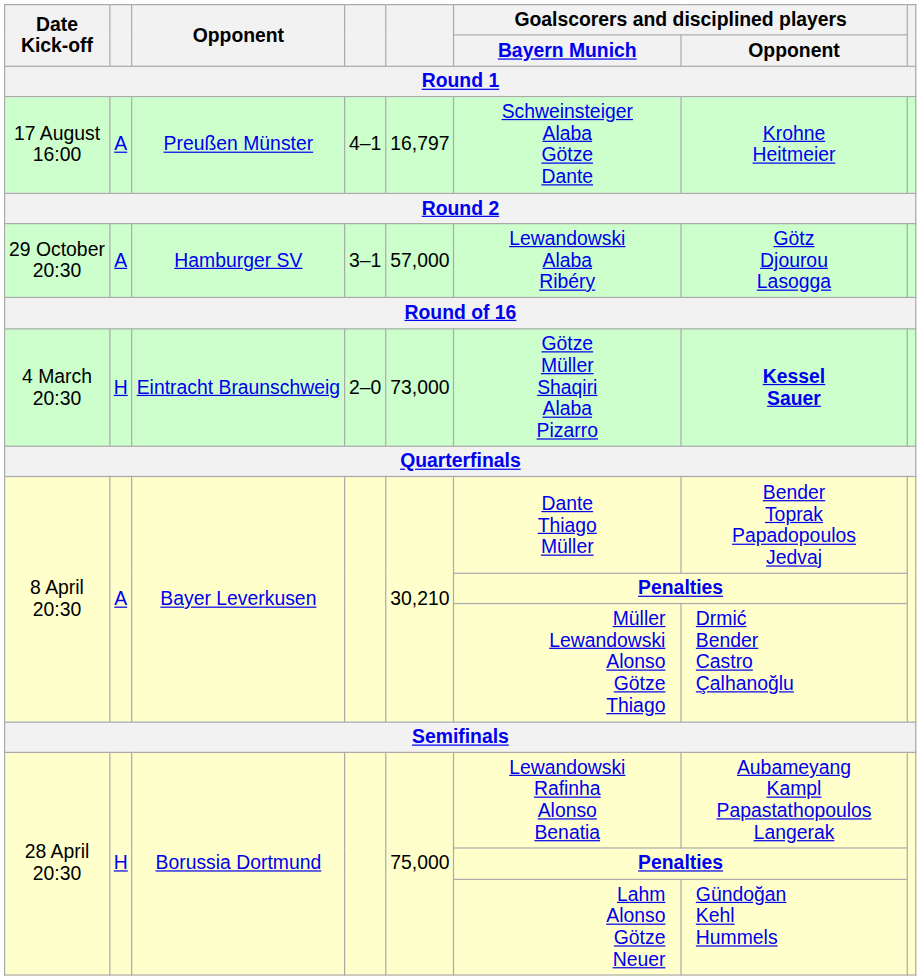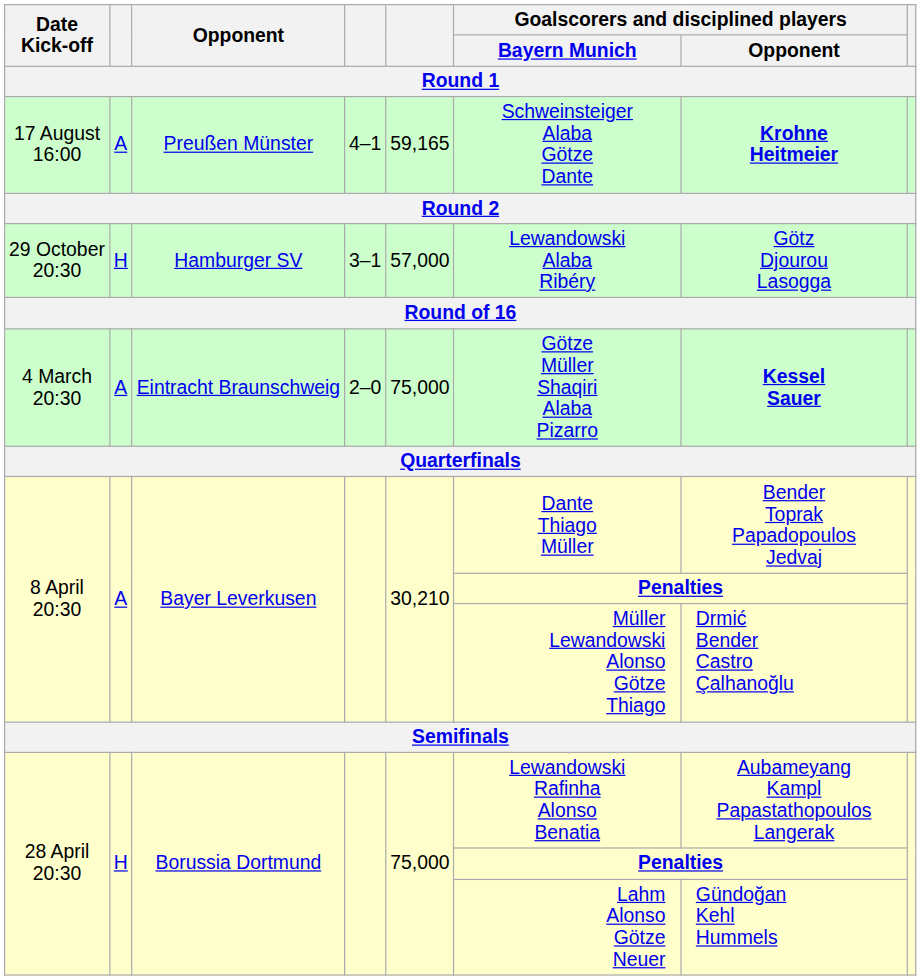17 August 16:00 | column 5: 16,797 -> 59,165
17 August 16:00 | Goalscorers and disciplined players / Opponent: normal -> bold
29 October 20:30 | column 2: A -> H
4 March 20:30 | column 2: H -> A
4 March 20:30 | column 5: 73,000 -> 75,000
